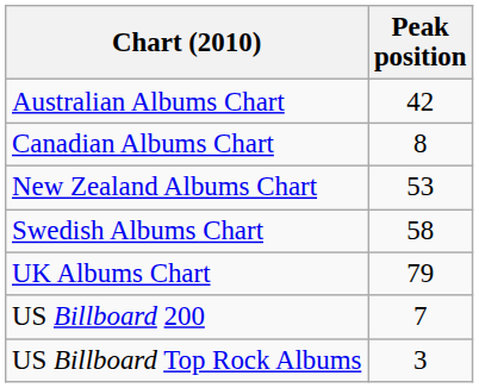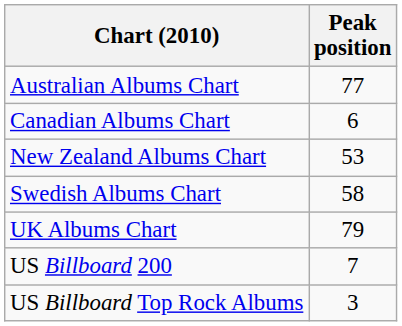Australian Albums Chart | Peak position: 42 -> 77
Canadian Albums Chart | Peak position: 8 -> 6
